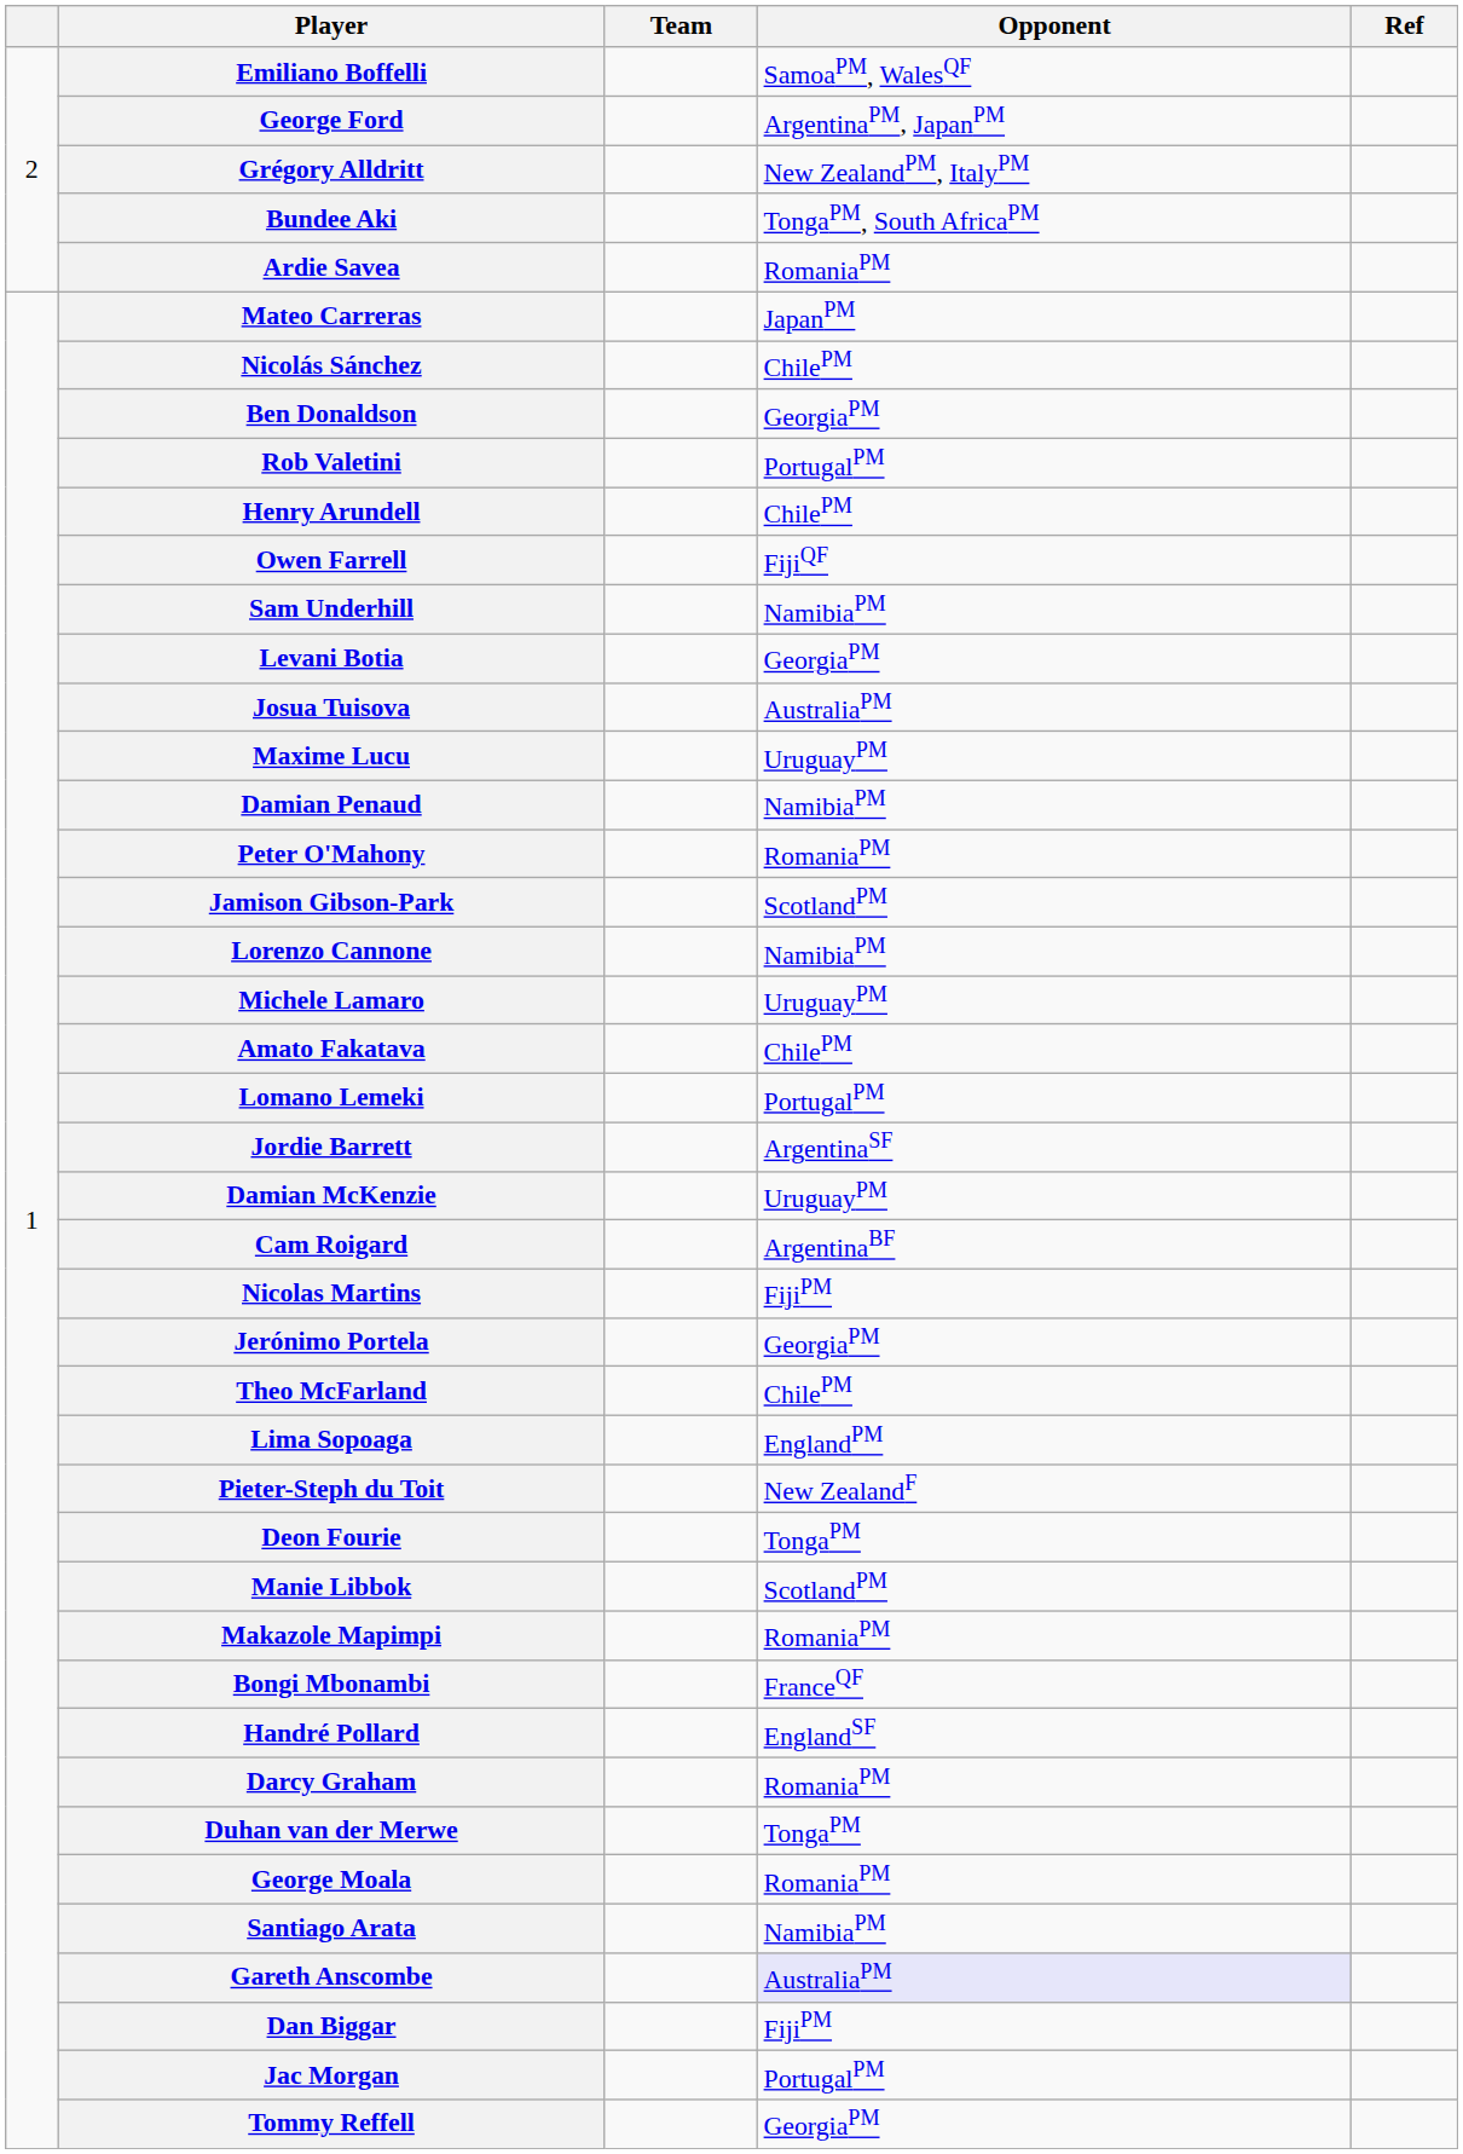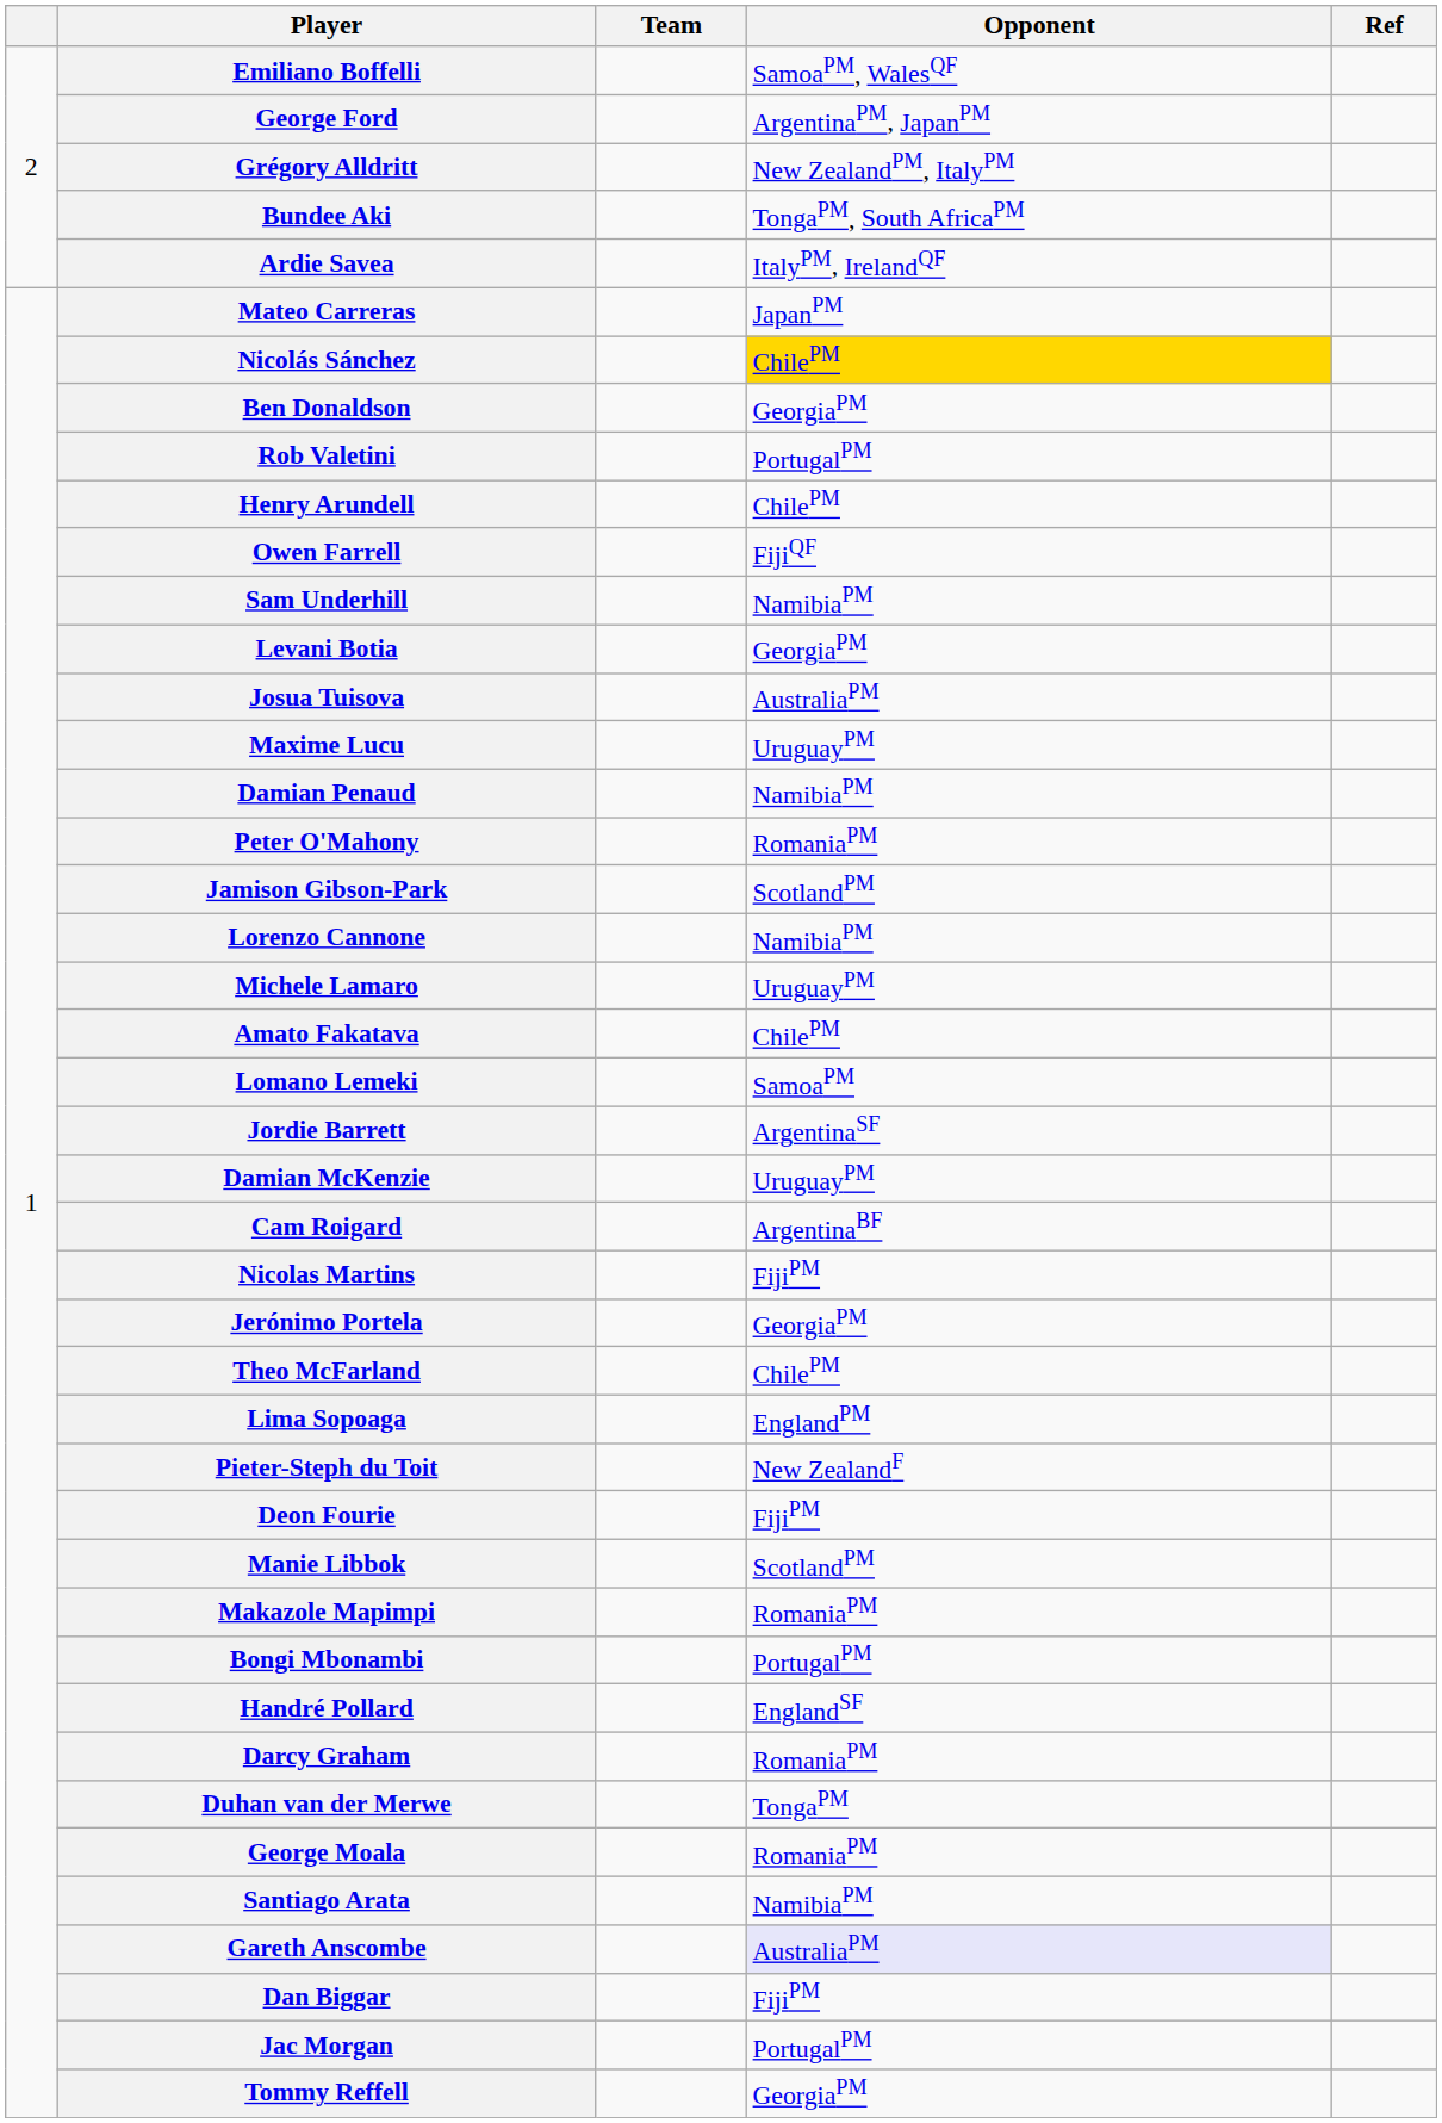Ardie Savea | Opponent: RomaniaPM -> ItalyPM, IrelandQF
Nicolás Sánchez | Opponent: no background -> gold background
Lomano Lemeki | Opponent: PortugalPM -> SamoaPM
Deon Fourie | Opponent: TongaPM -> FijiPM
Bongi Mbonambi | Opponent: FranceQF -> PortugalPM
